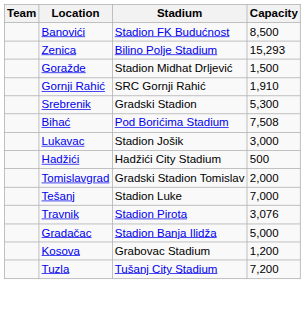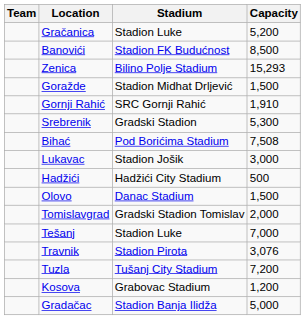+ row: Gračanica | Stadion Luke | 5,200
+ row: Olovo | Danac Stadium | 1,500
rows swapped: Tuzla <-> Gradačac
